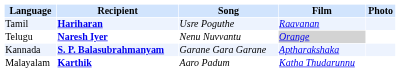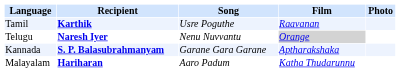Tamil | Recipient: Hariharan -> Karthik
Malayalam | Recipient: Karthik -> Hariharan
